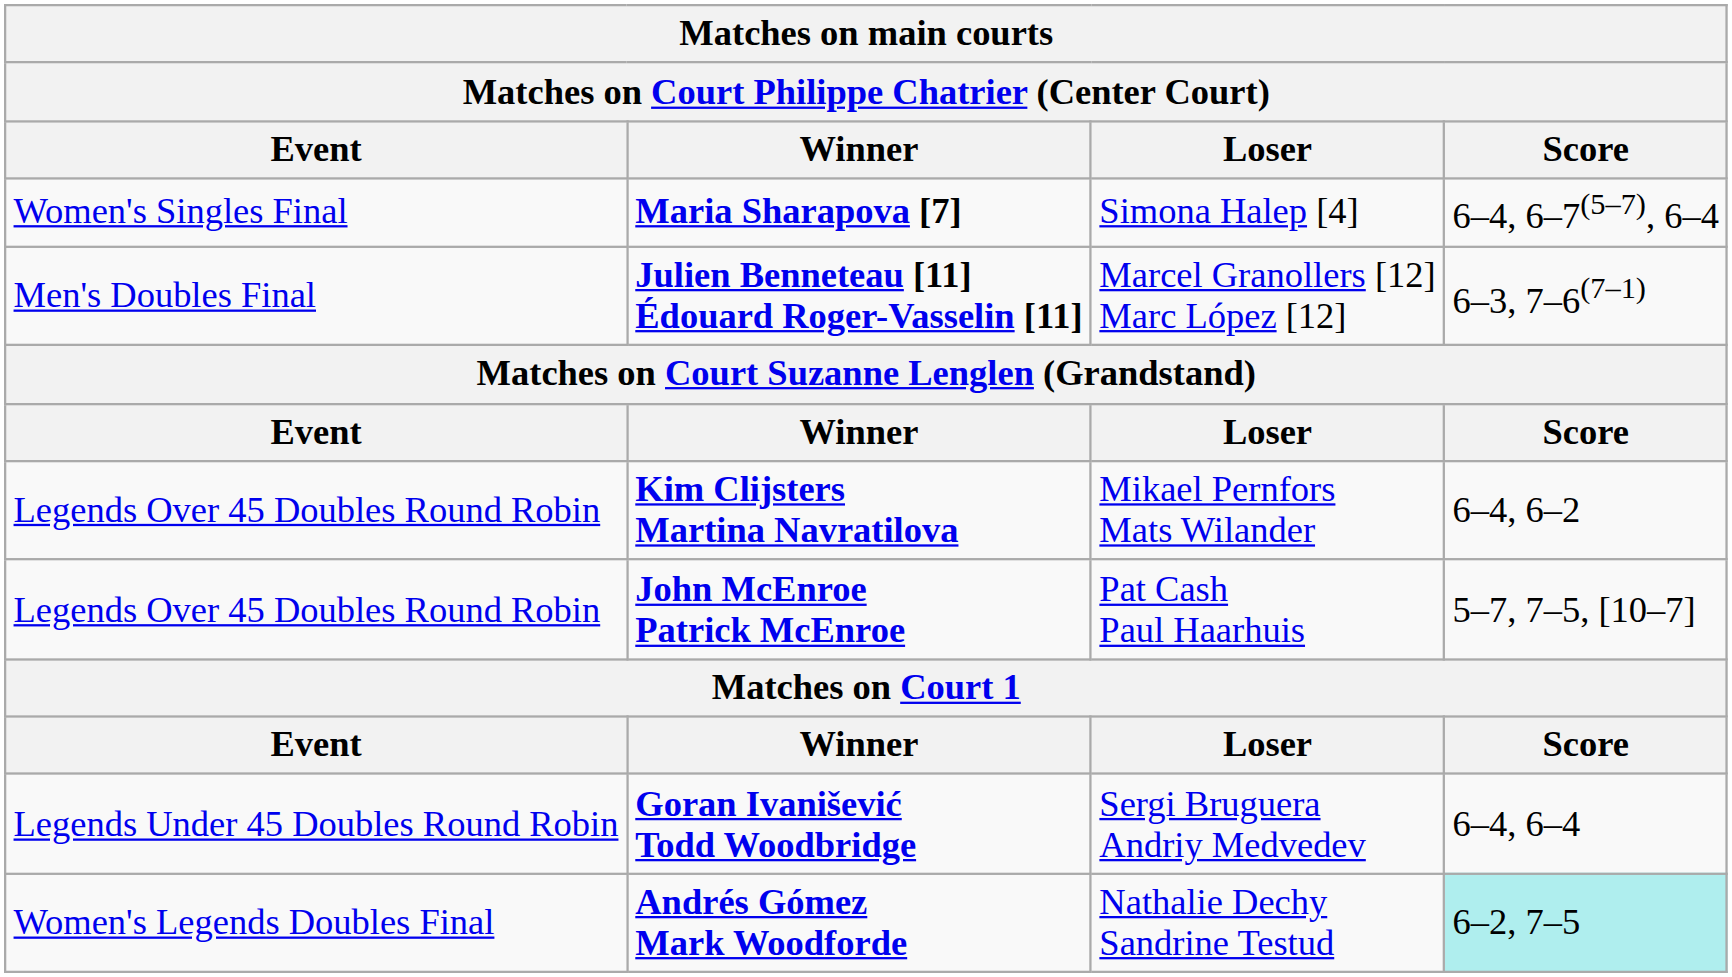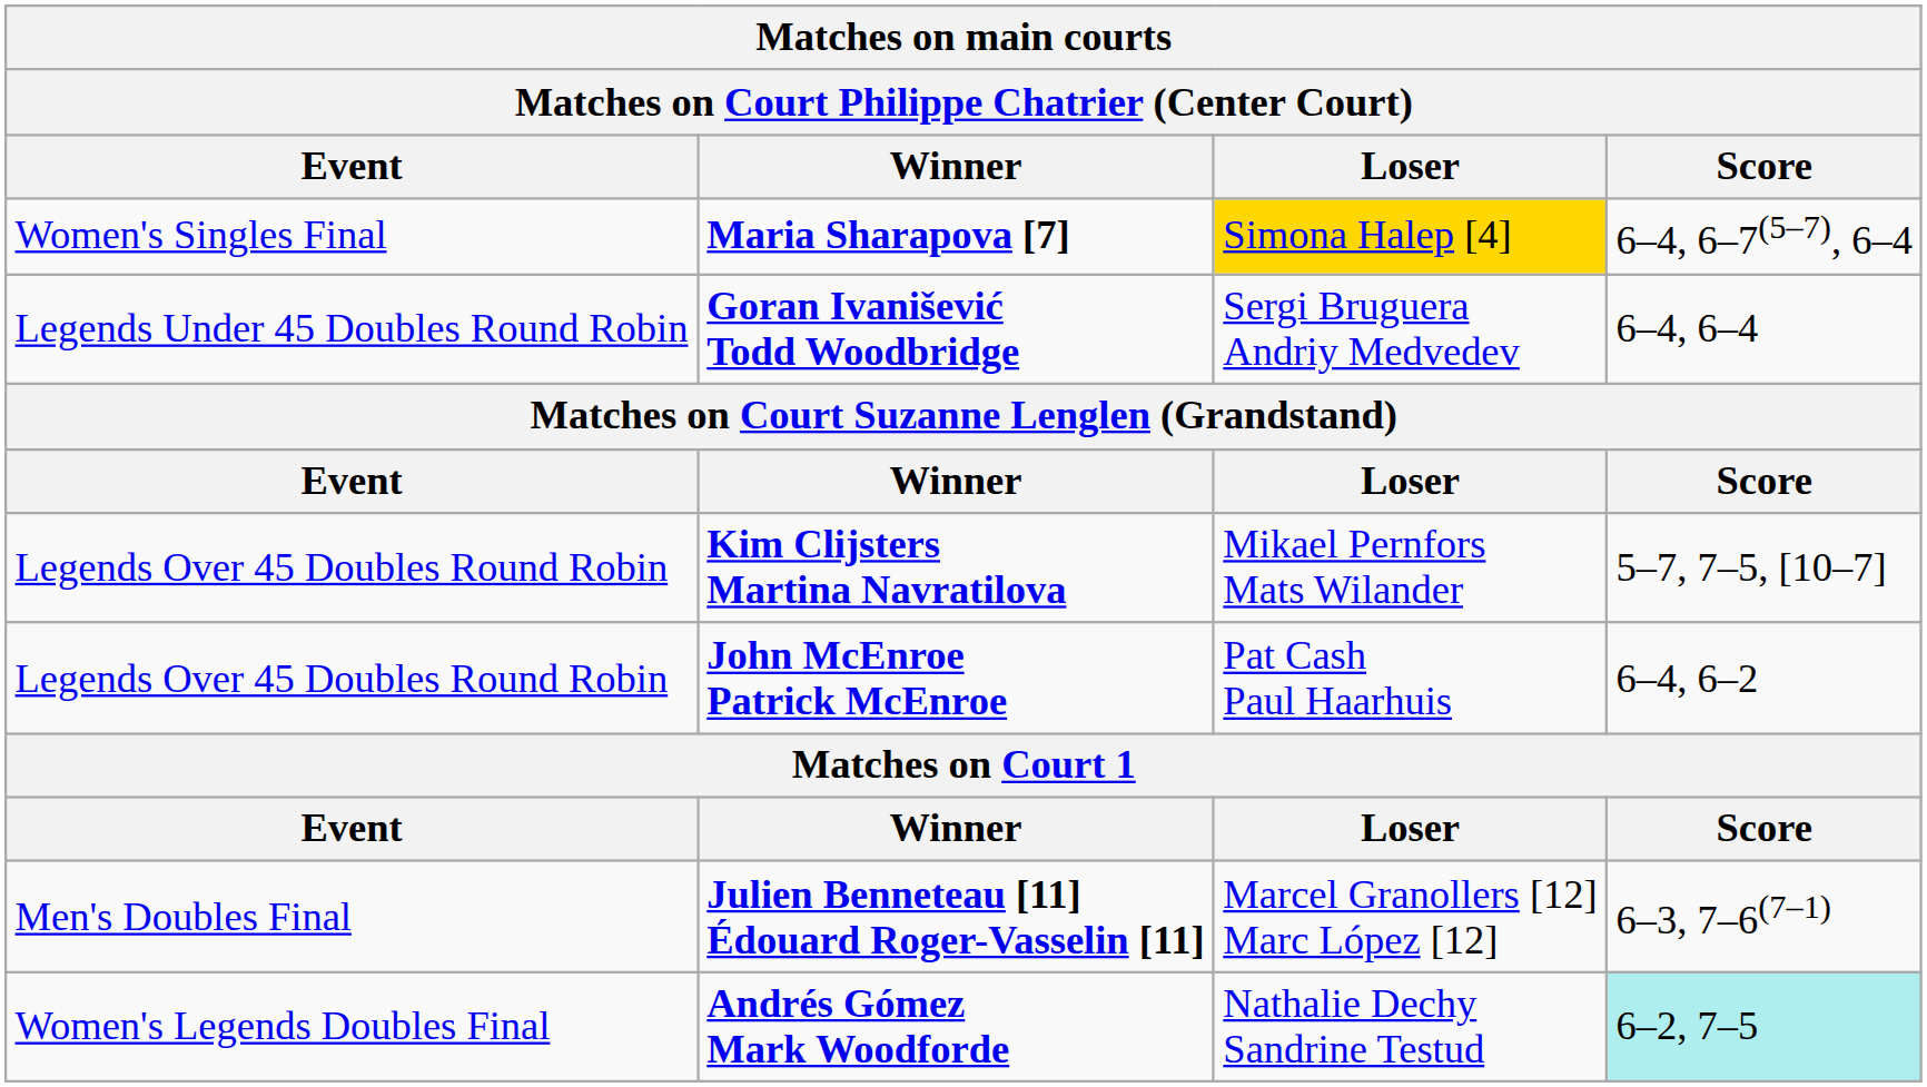Maria Sharapova [7] | Loser: no background -> gold background
rows swapped: Julien Benneteau [11] Édouard Roger-Vasselin [11] <-> Goran Ivanišević Todd Woodbridge
Kim Clijsters Martina Navratilova | Score: 6–4, 6–2 -> 5–7, 7–5, [10–7]
John McEnroe Patrick McEnroe | Score: 5–7, 7–5, [10–7] -> 6–4, 6–2
